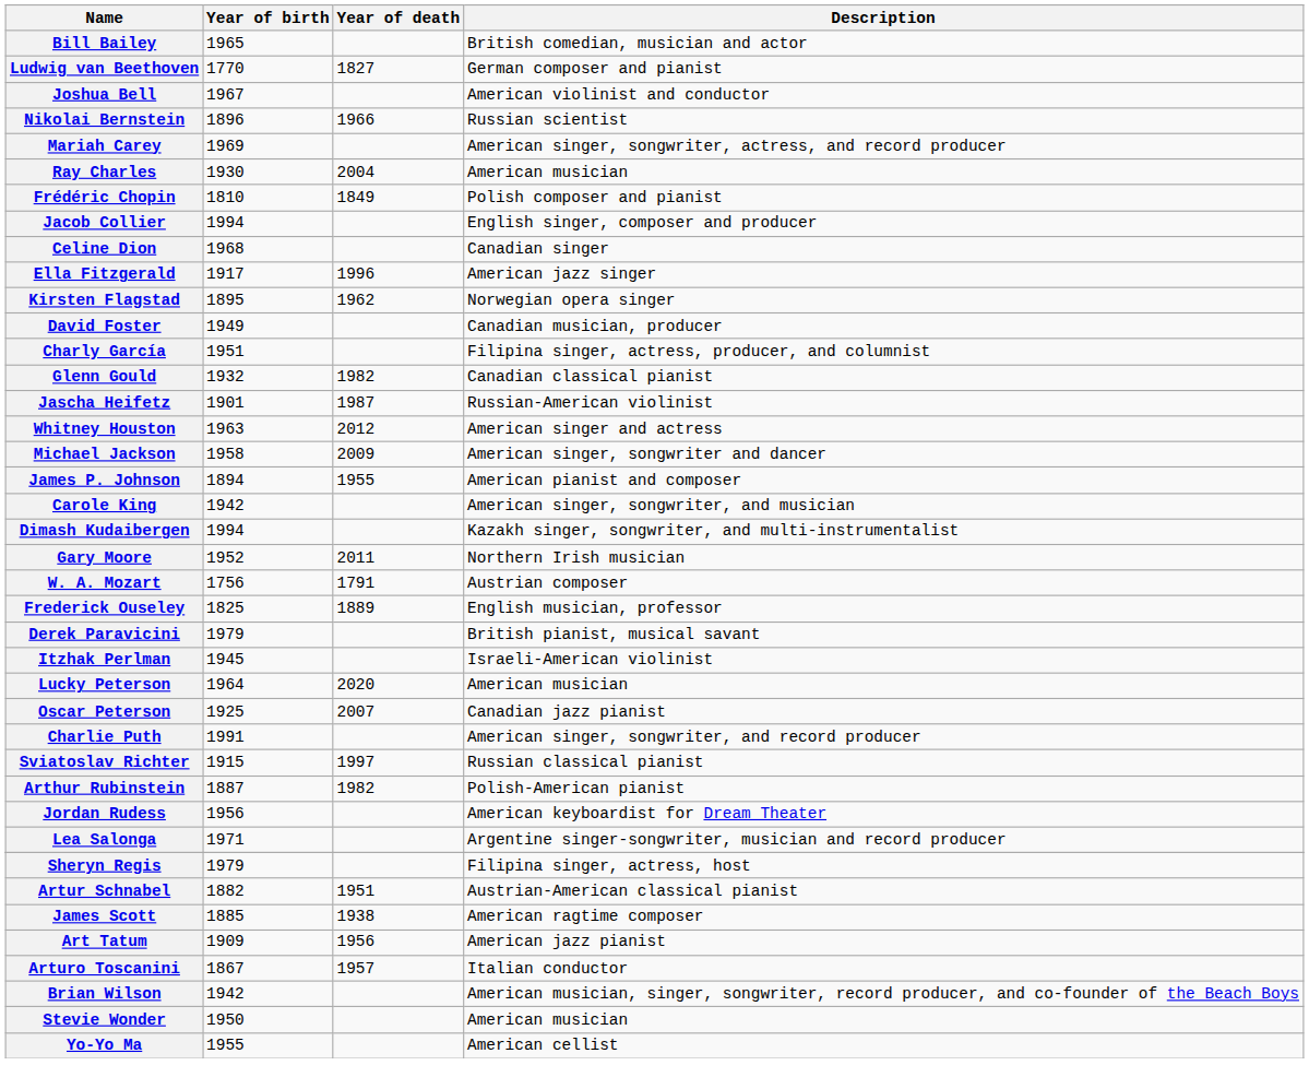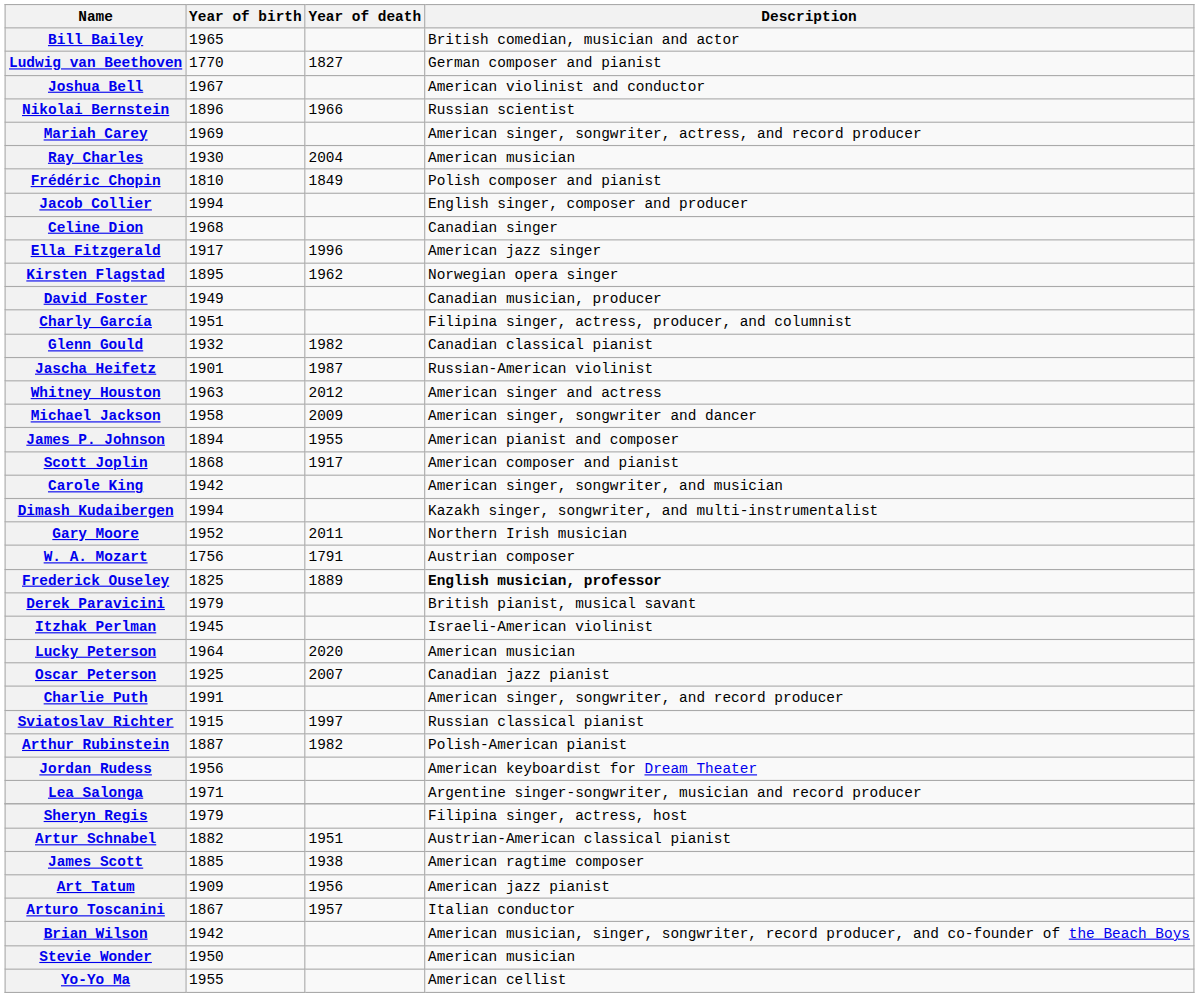+ row: Scott Joplin | 1868 | 1917 | American composer and pianist
Frederick Ouseley | Description: normal -> bold
